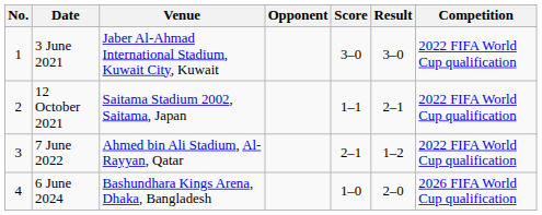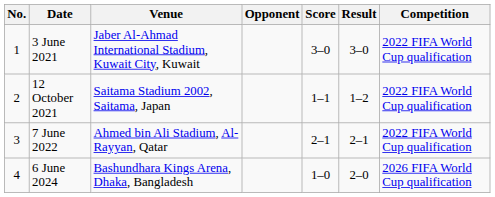12 October 2021 | Result: 2–1 -> 1–2
7 June 2022 | Result: 1–2 -> 2–1
